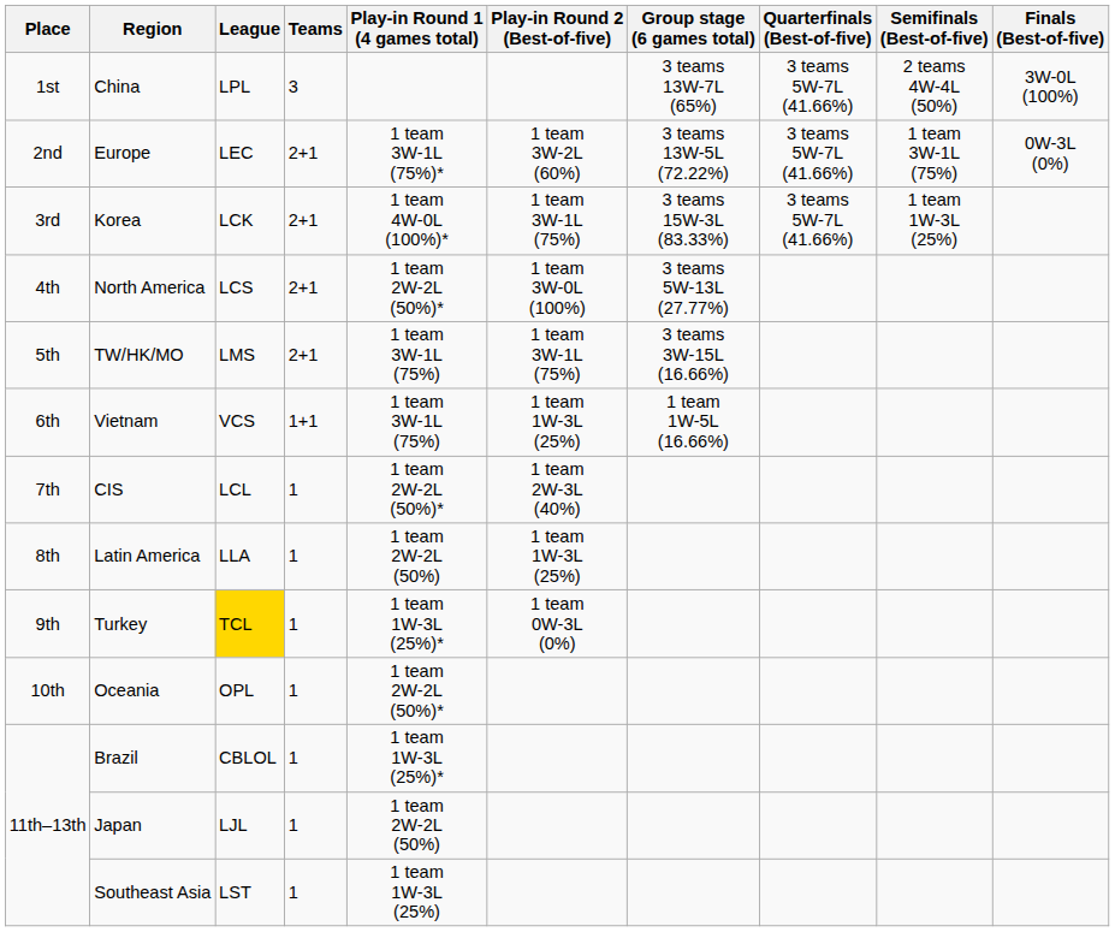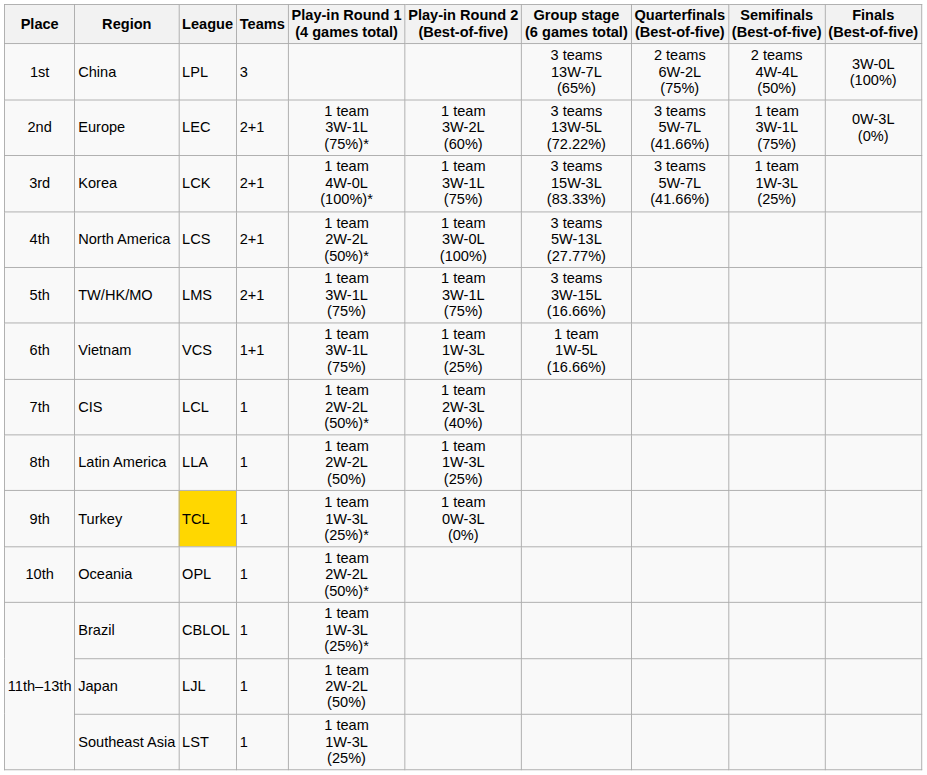China | Quarterfinals (Best-of-five): 3 teams 5W-7L (41.66%) -> 2 teams 6W-2L (75%)
